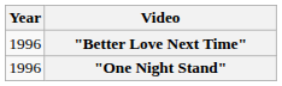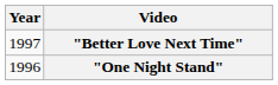"Better Love Next Time" | Year: 1996 -> 1997
